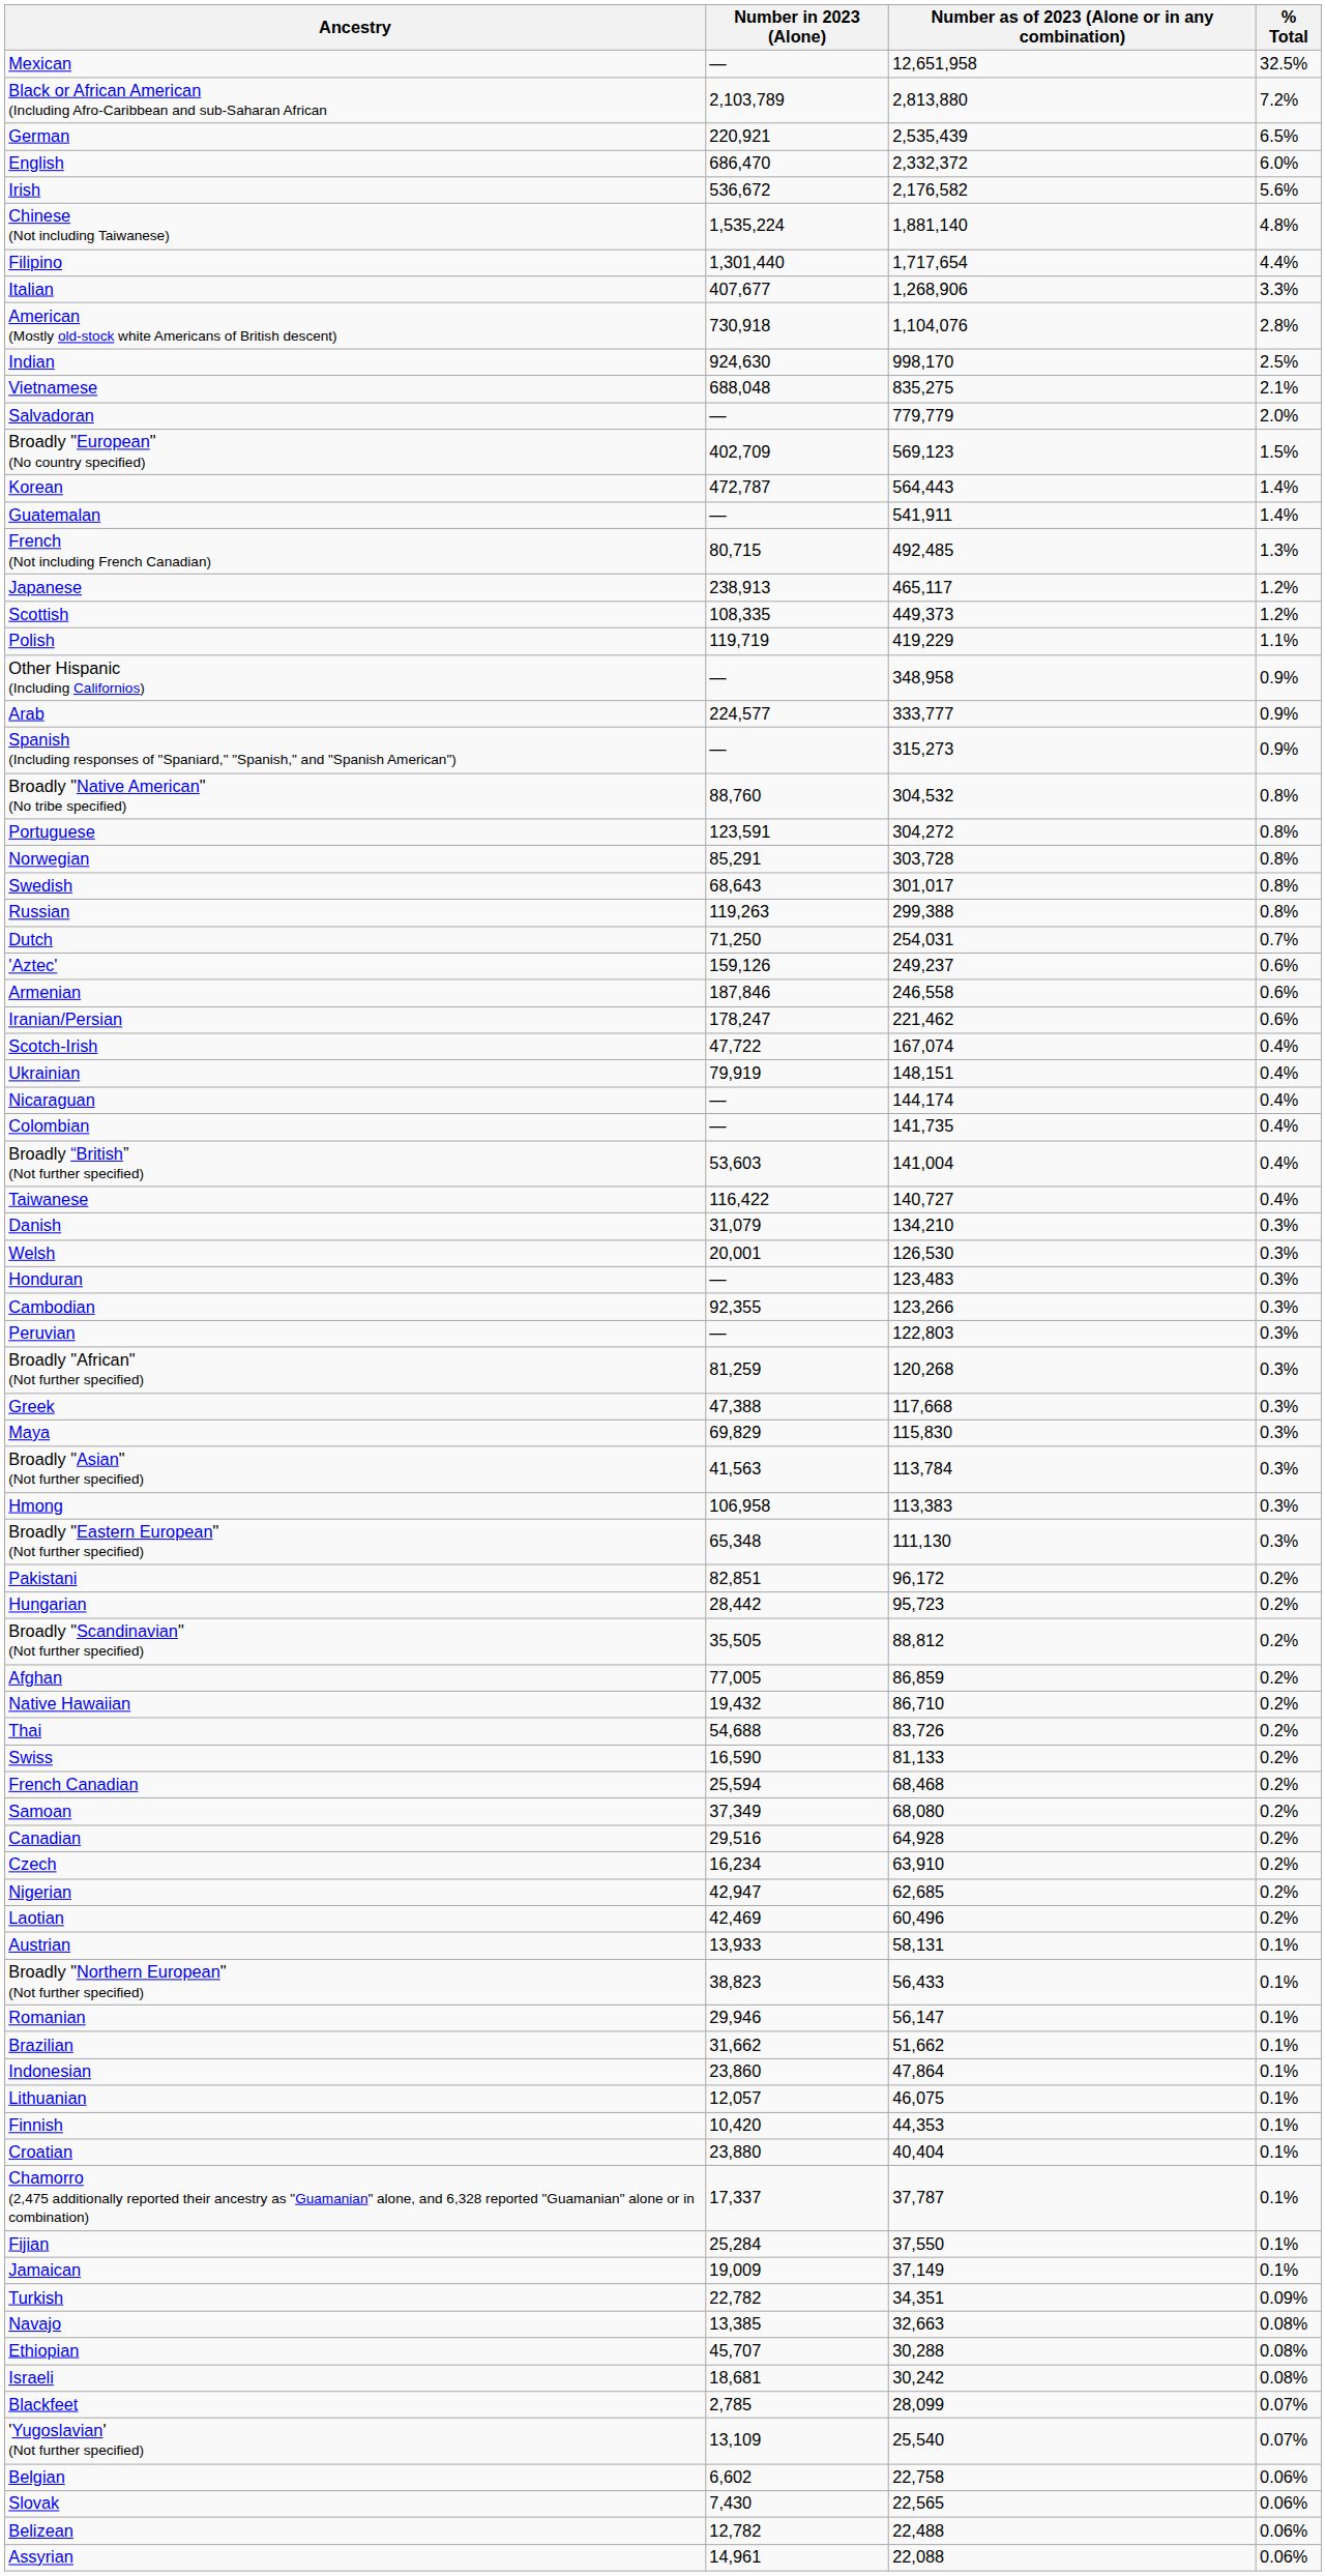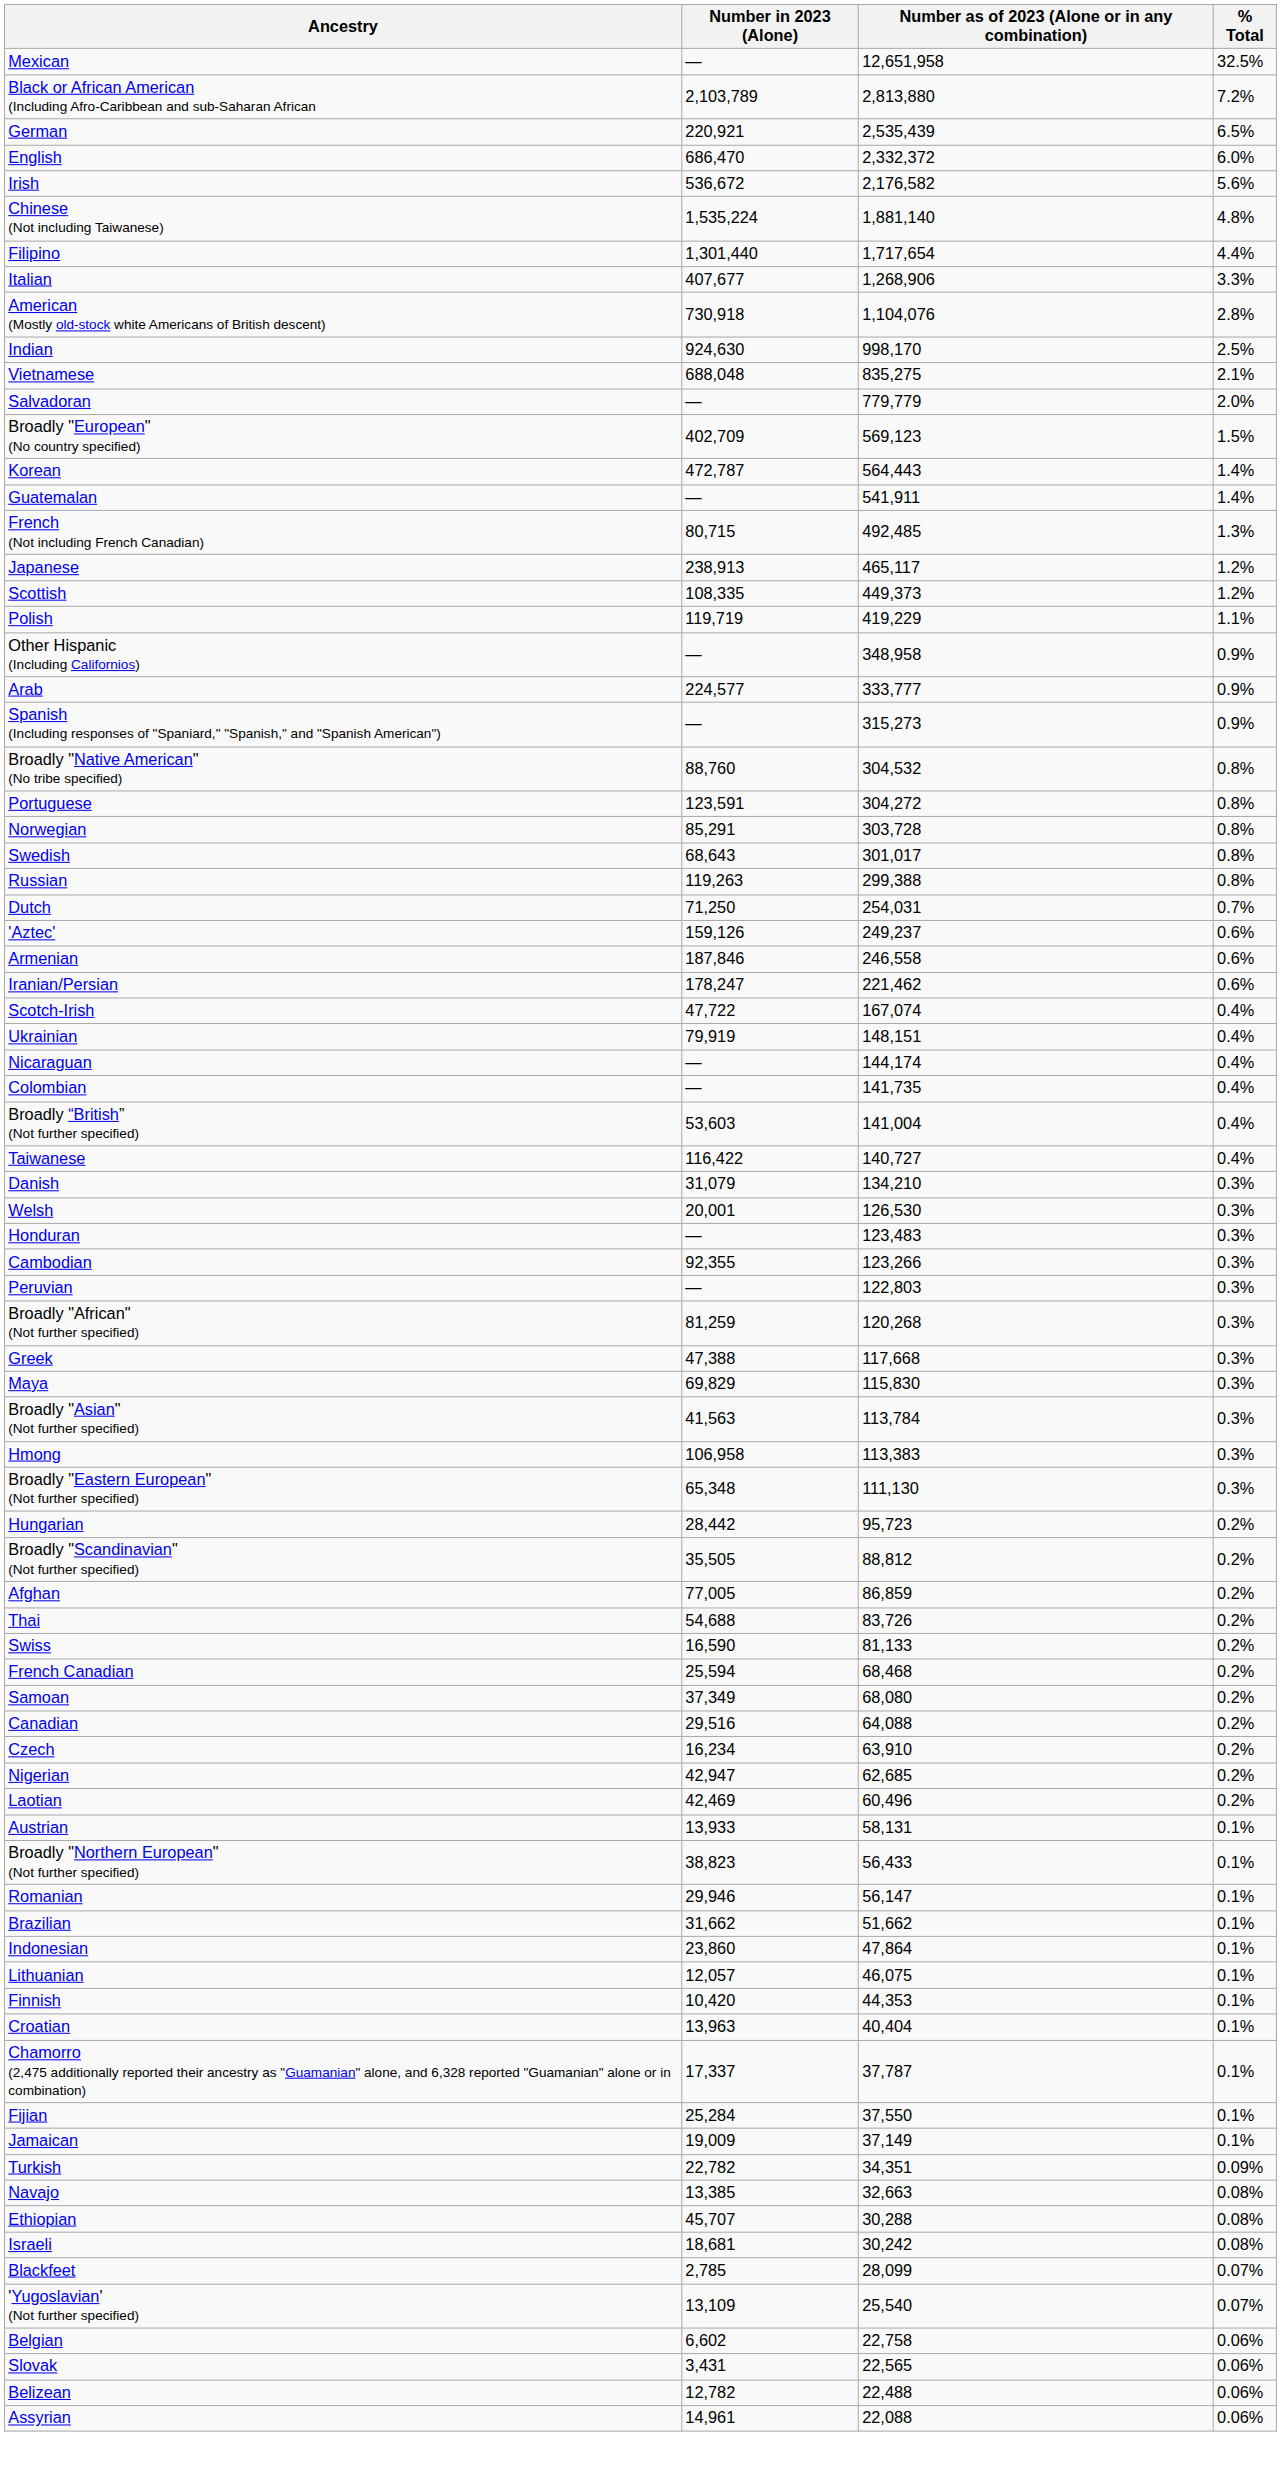- row: Pakistani | 82,851 | 96,172 | 0.2%
- row: Native Hawaiian | 19,432 | 86,710 | 0.2%
Canadian | Number as of 2023 (Alone or in any combination): 64,928 -> 64,088
Croatian | Number in 2023 (Alone): 23,880 -> 13,963
Slovak | Number in 2023 (Alone): 7,430 -> 3,431
